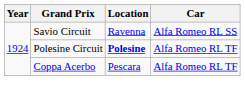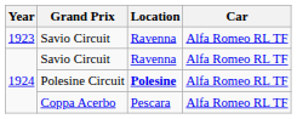+ row: 1923 | Savio Circuit | Ravenna | Alfa Romeo RL TF
1924 / Savio Circuit | Car: Alfa Romeo RL SS -> Alfa Romeo RL TF
